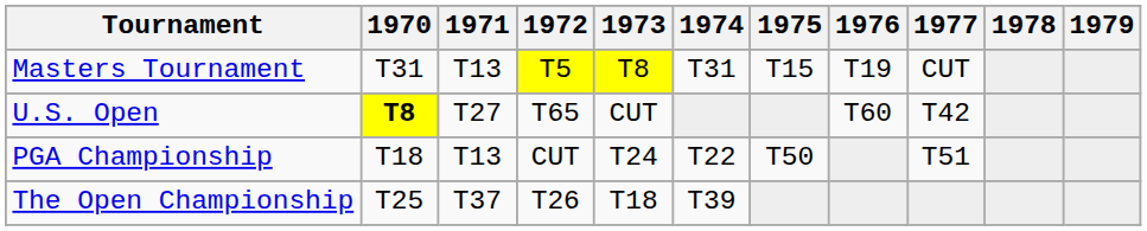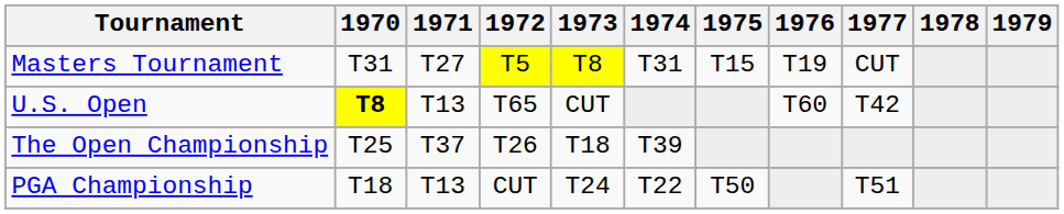Masters Tournament | 1971: T13 -> T27
U.S. Open | 1971: T27 -> T13
rows swapped: The Open Championship <-> PGA Championship
